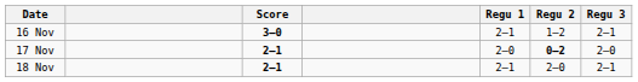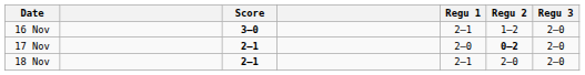16 Nov | Regu 3: 2–1 -> 2–0
18 Nov | Regu 3: 2–1 -> 2–0
